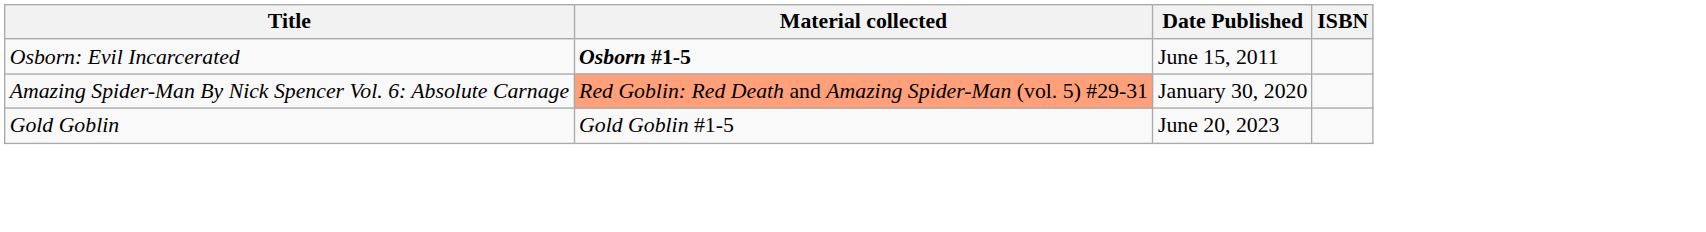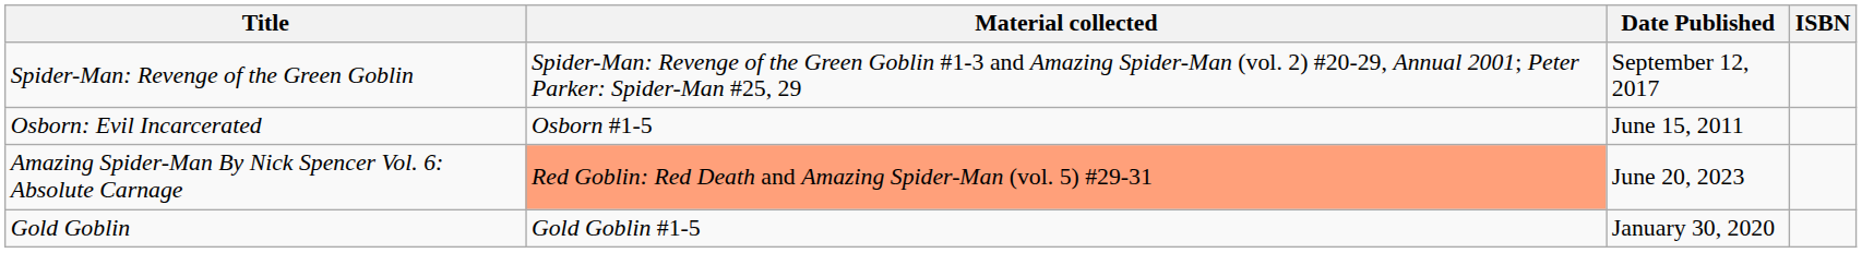+ row: Spider-Man: Revenge of the Green Goblin | Spider-Man: Revenge of the Green Goblin #1-3 and Amazing Spider-Man (vol. 2) #20-29, Annual 2001; Peter Parker: Spider-Man #25, 29 | September 12, 2017
Osborn: Evil Incarcerated | Material collected: bold -> normal
Amazing Spider-Man By Nick Spencer Vol. 6: Absolute Carnage | Date Published: January 30, 2020 -> June 20, 2023
Gold Goblin | Date Published: June 20, 2023 -> January 30, 2020
